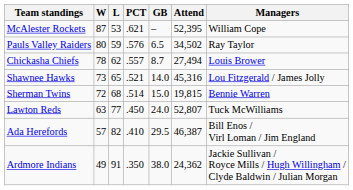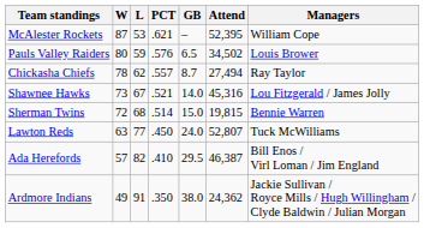Pauls Valley Raiders | Managers: Ray Taylor -> Louis Brower
Chickasha Chiefs | Managers: Louis Brower -> Ray Taylor
Shawnee Hawks | L: 65 -> 67
